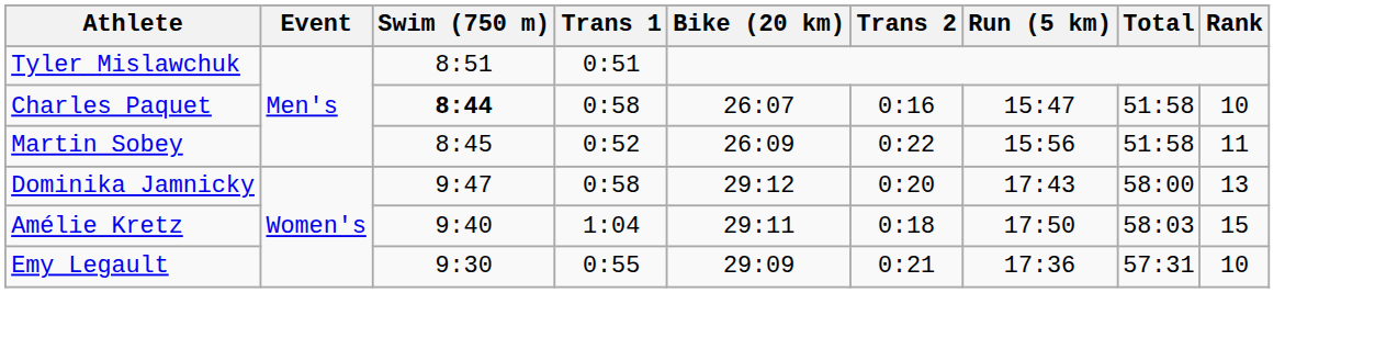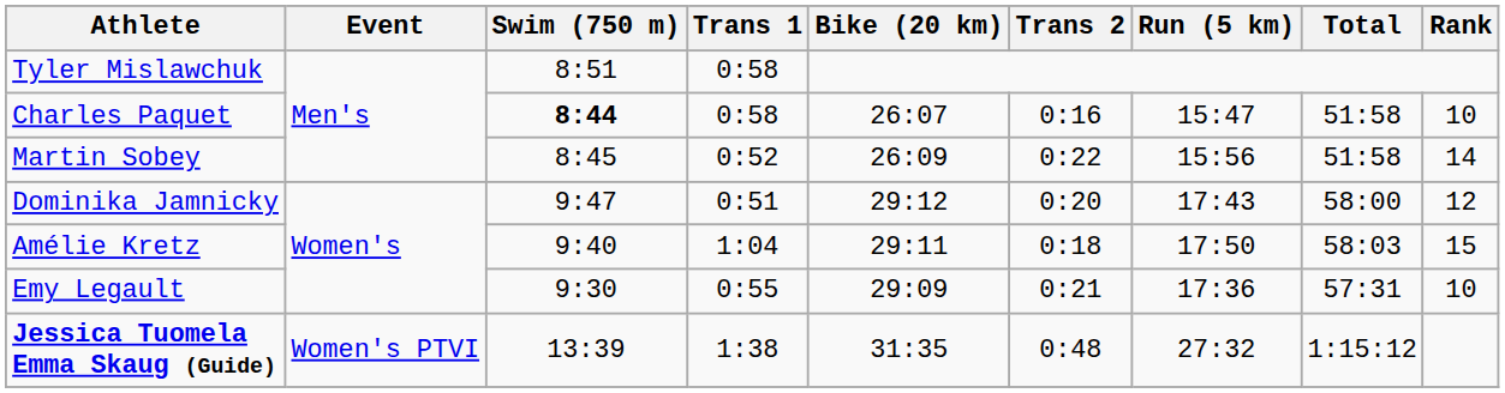Tyler Mislawchuk | Trans 1: 0:51 -> 0:58
Martin Sobey | Rank: 11 -> 14
Dominika Jamnicky | Trans 1: 0:58 -> 0:51
Dominika Jamnicky | Rank: 13 -> 12
+ row: Jessica Tuomela Emma Skaug (Guide) | Women's PTVI | 13:39 | 1:38 | 31:35 | 0:48 | 27:32 | 1:15:12
